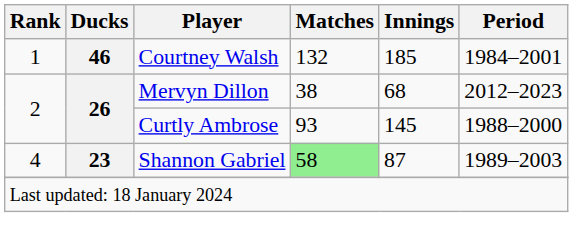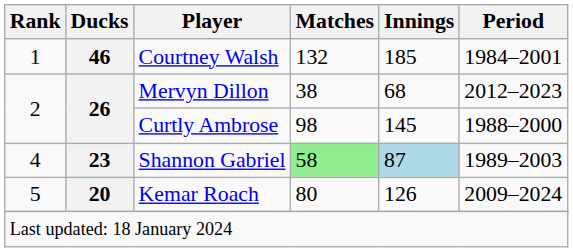Curtly Ambrose | Matches: 93 -> 98
Shannon Gabriel | Innings: no background -> lightblue background
+ row: 5 | 20 | Kemar Roach | 80 | 126 | 2009–2024
